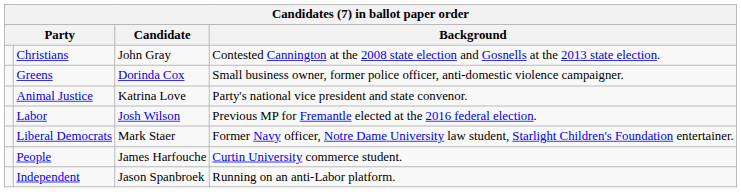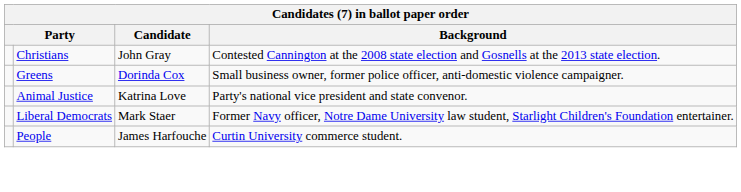- row: Labor | Josh Wilson | Previous MP for Fremantle elected at the 2016 federal election.
- row: Independent | Jason Spanbroek | Running on an anti-Labor platform.
